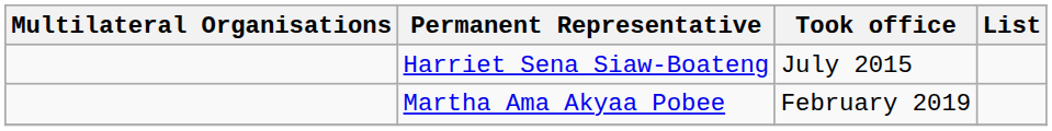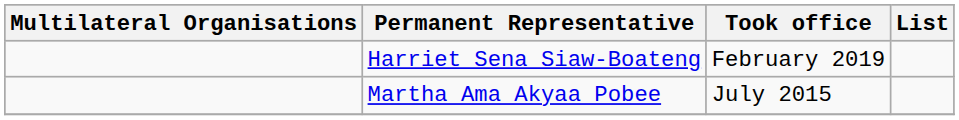Harriet Sena Siaw-Boateng | Took office: July 2015 -> February 2019
Martha Ama Akyaa Pobee | Took office: February 2019 -> July 2015
